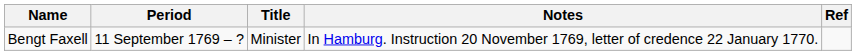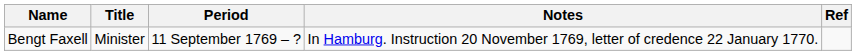columns swapped: Period <-> Title
